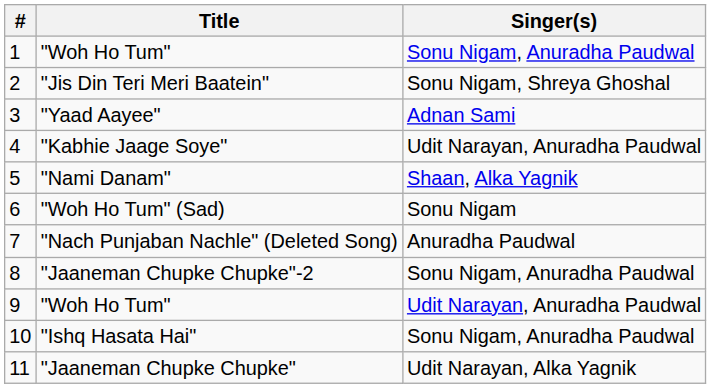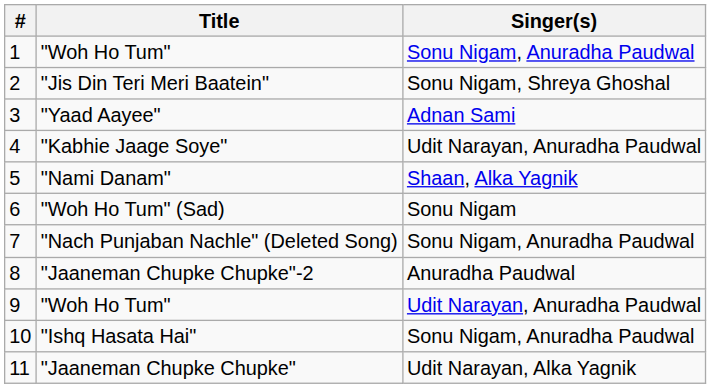"Nach Punjaban Nachle" (Deleted Song) | Singer(s): Anuradha Paudwal -> Sonu Nigam, Anuradha Paudwal
"Jaaneman Chupke Chupke"-2 | Singer(s): Sonu Nigam, Anuradha Paudwal -> Anuradha Paudwal
